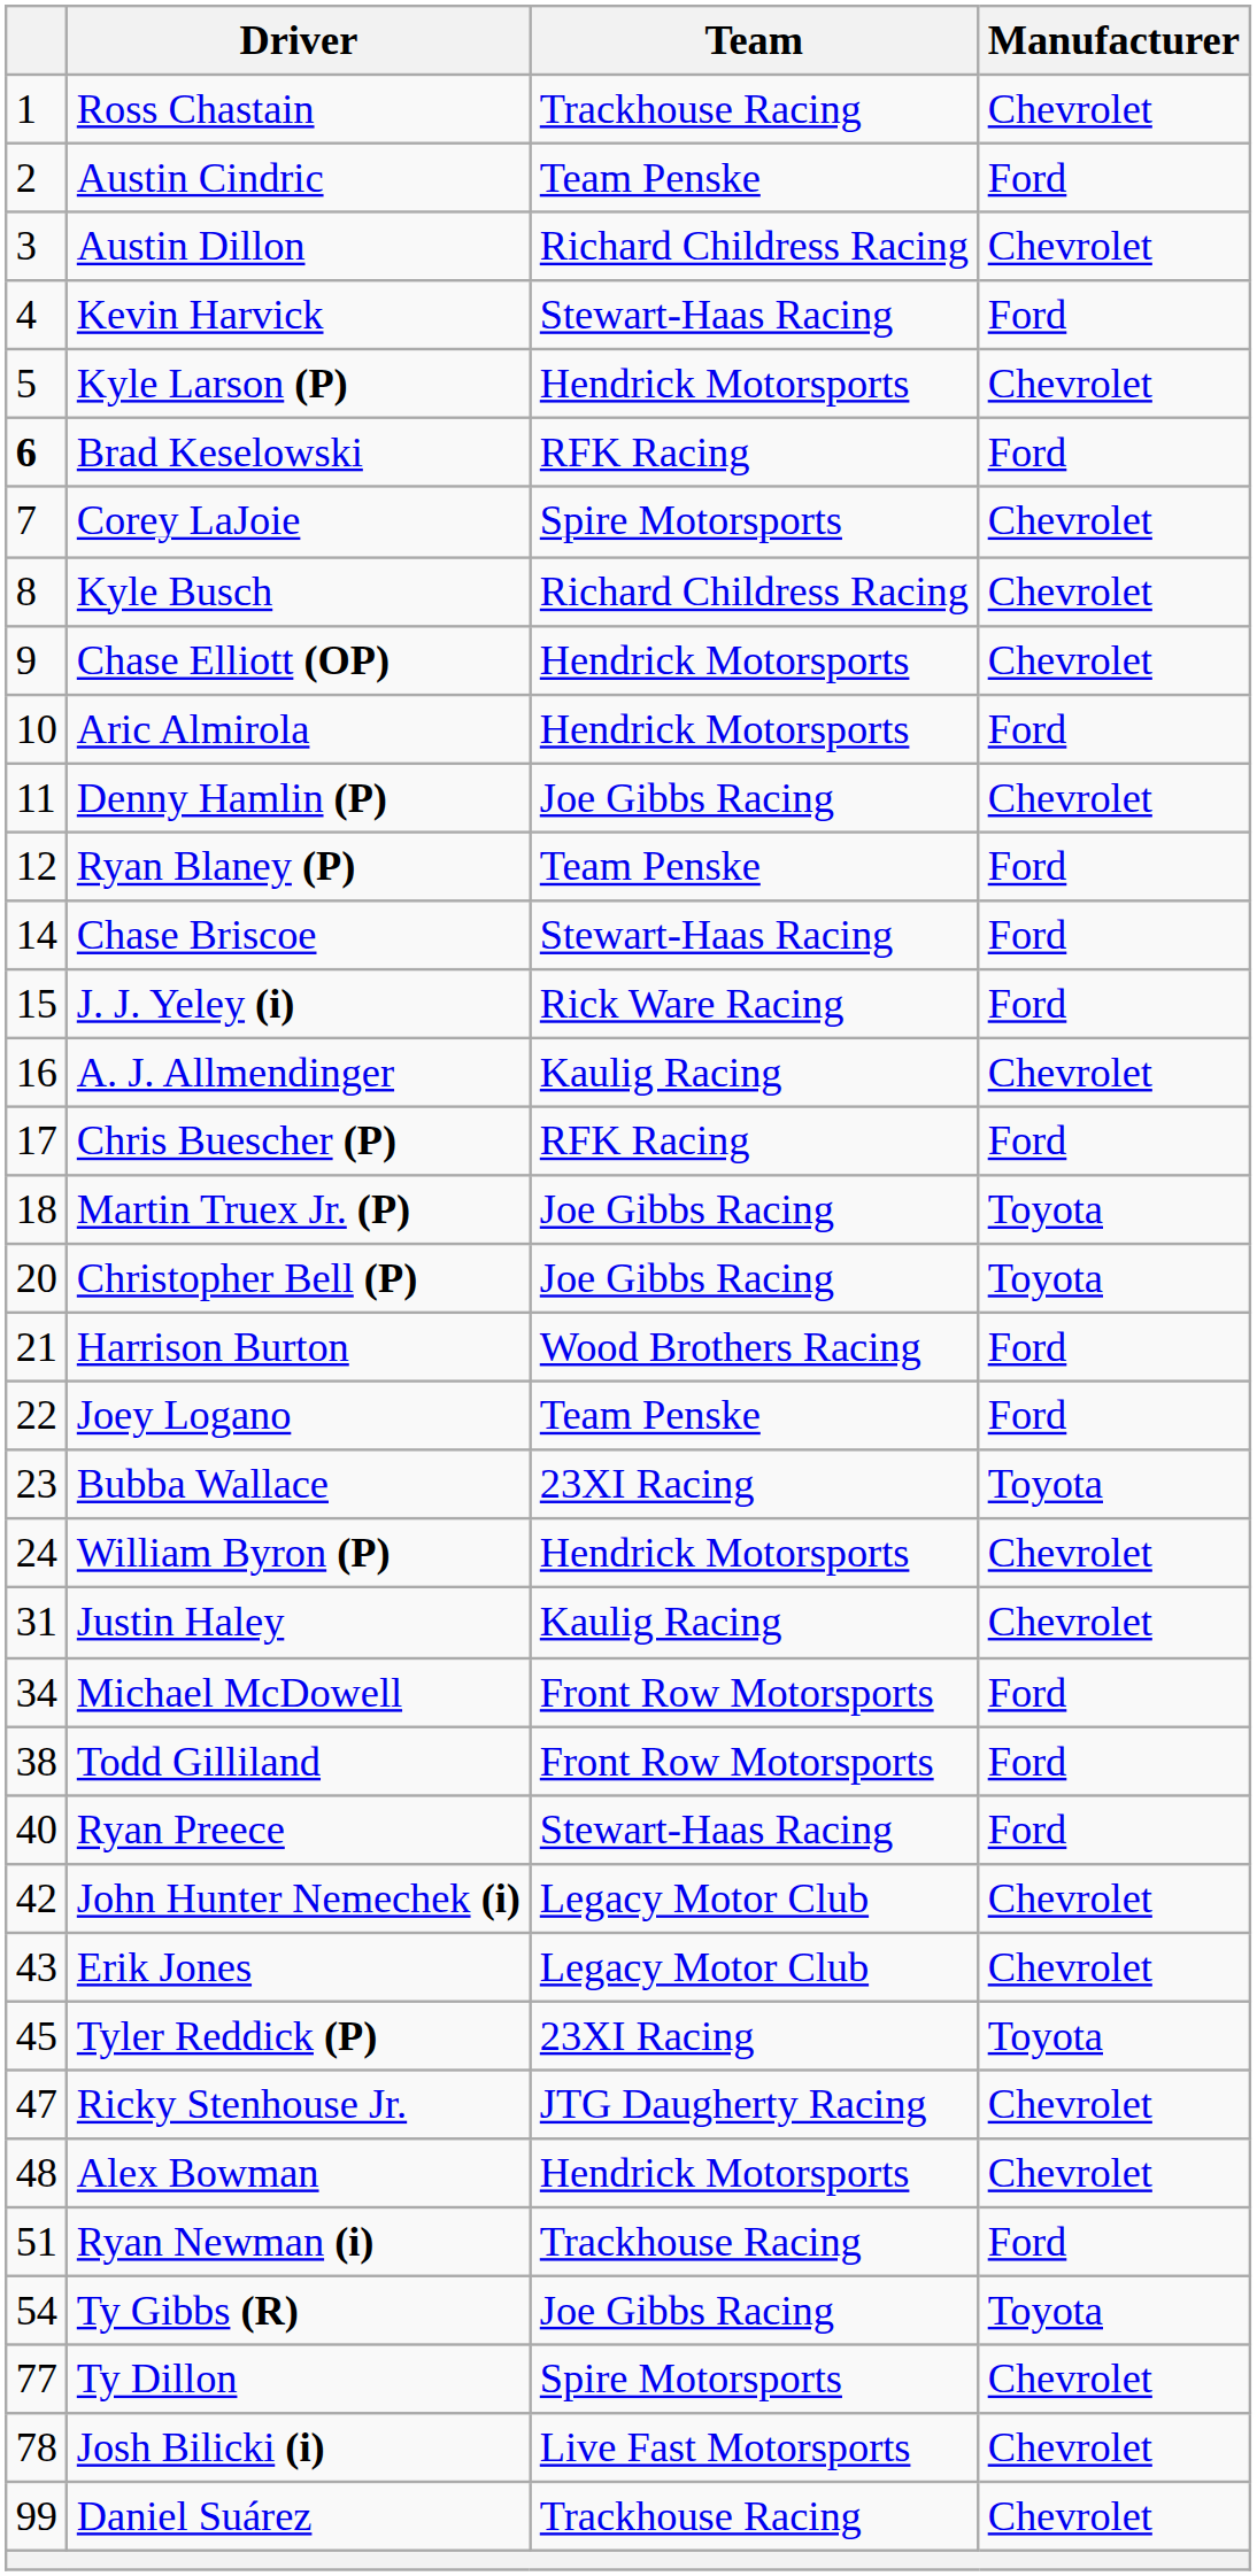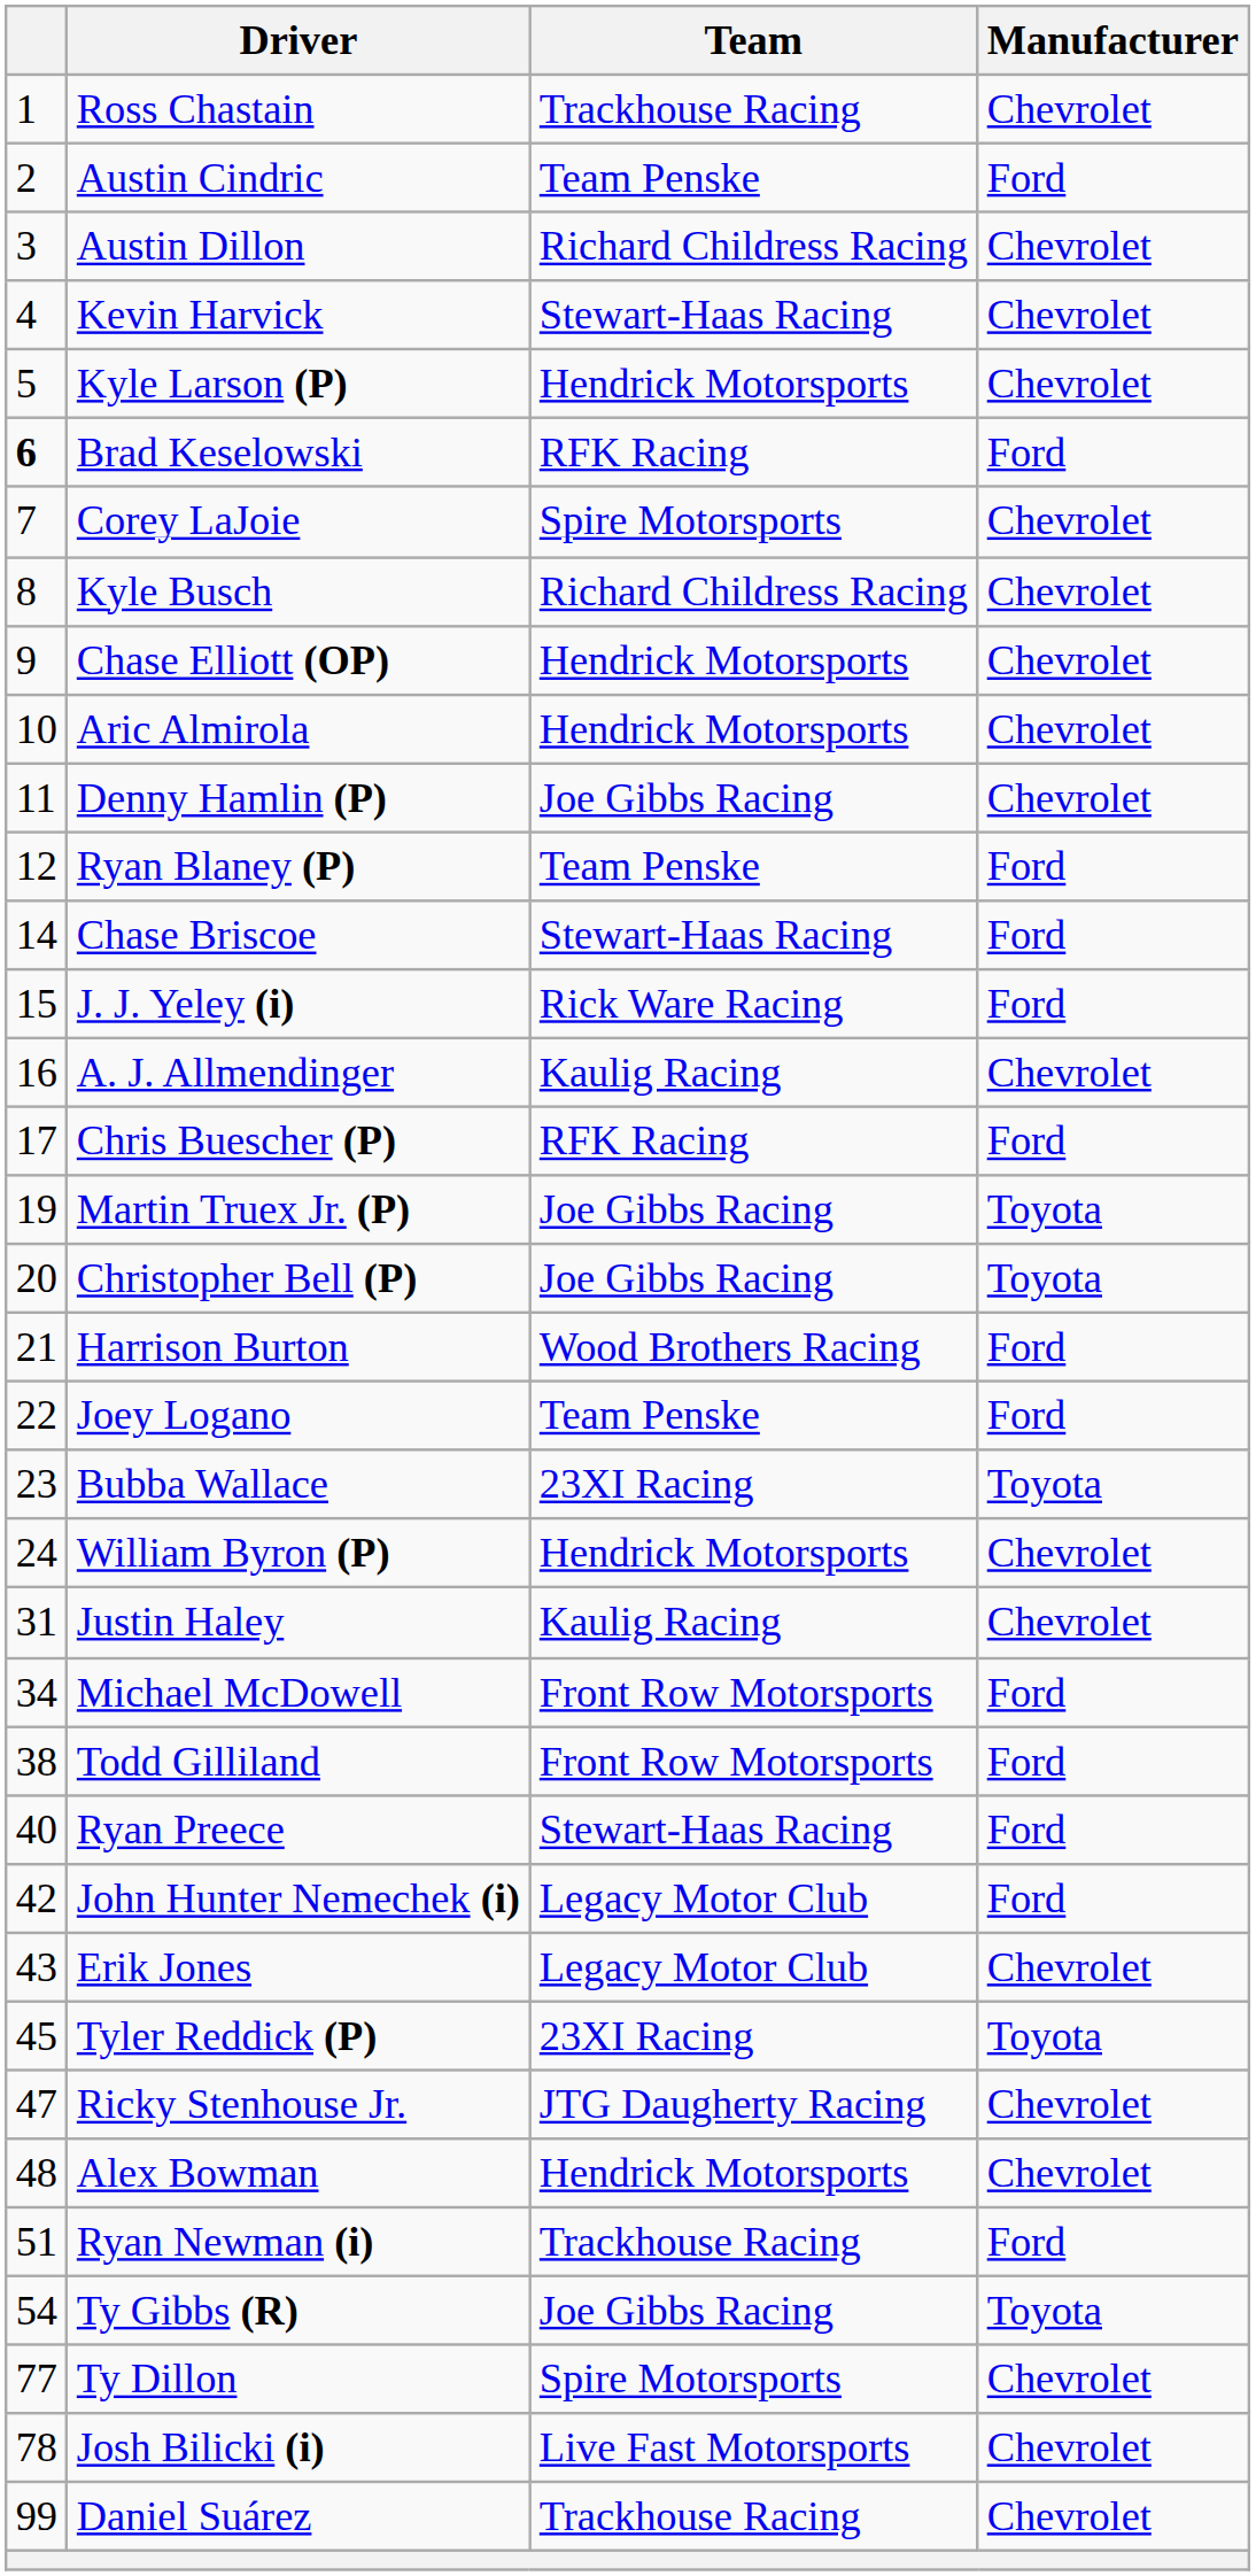Kevin Harvick | Manufacturer: Ford -> Chevrolet
Aric Almirola | Manufacturer: Ford -> Chevrolet
Martin Truex Jr. (P) | column 1: 18 -> 19
John Hunter Nemechek (i) | Manufacturer: Chevrolet -> Ford
